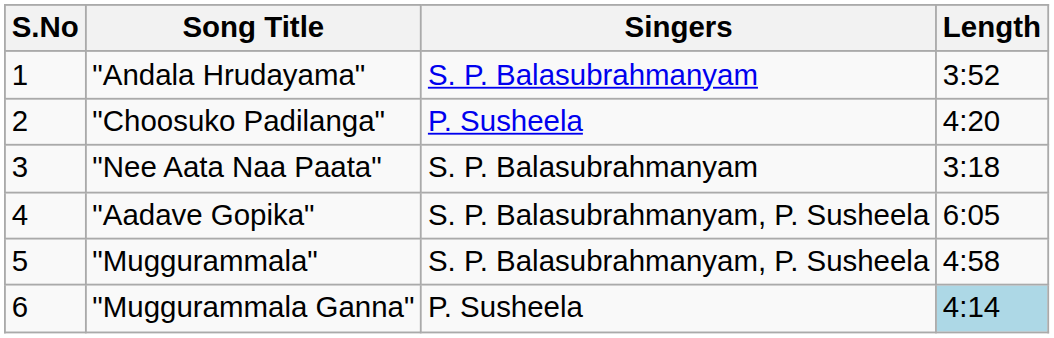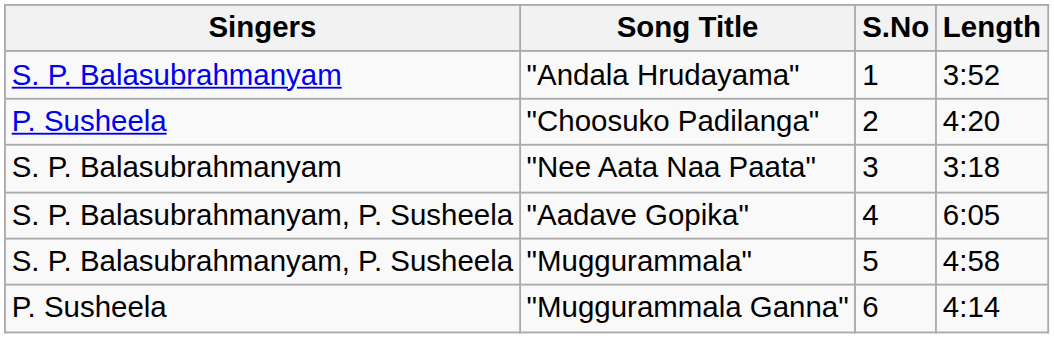columns swapped: S.No <-> Singers
"Muggurammala Ganna" | Length: lightblue background -> no background
